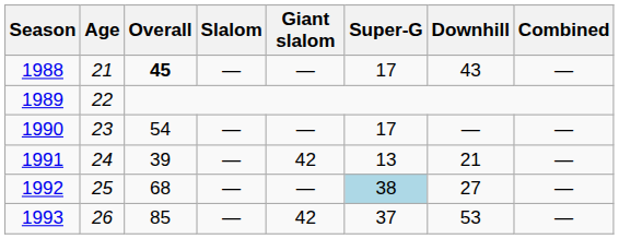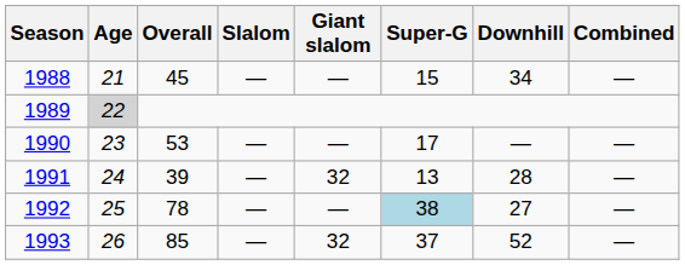1988 | Overall: bold -> normal
1988 | Super-G: 17 -> 15
1988 | Downhill: 43 -> 34
1989 | Age: no background -> lightgrey background
1990 | Overall: 54 -> 53
1991 | Giant slalom: 42 -> 32
1991 | Downhill: 21 -> 28
1992 | Overall: 68 -> 78
1993 | Giant slalom: 42 -> 32
1993 | Downhill: 53 -> 52
